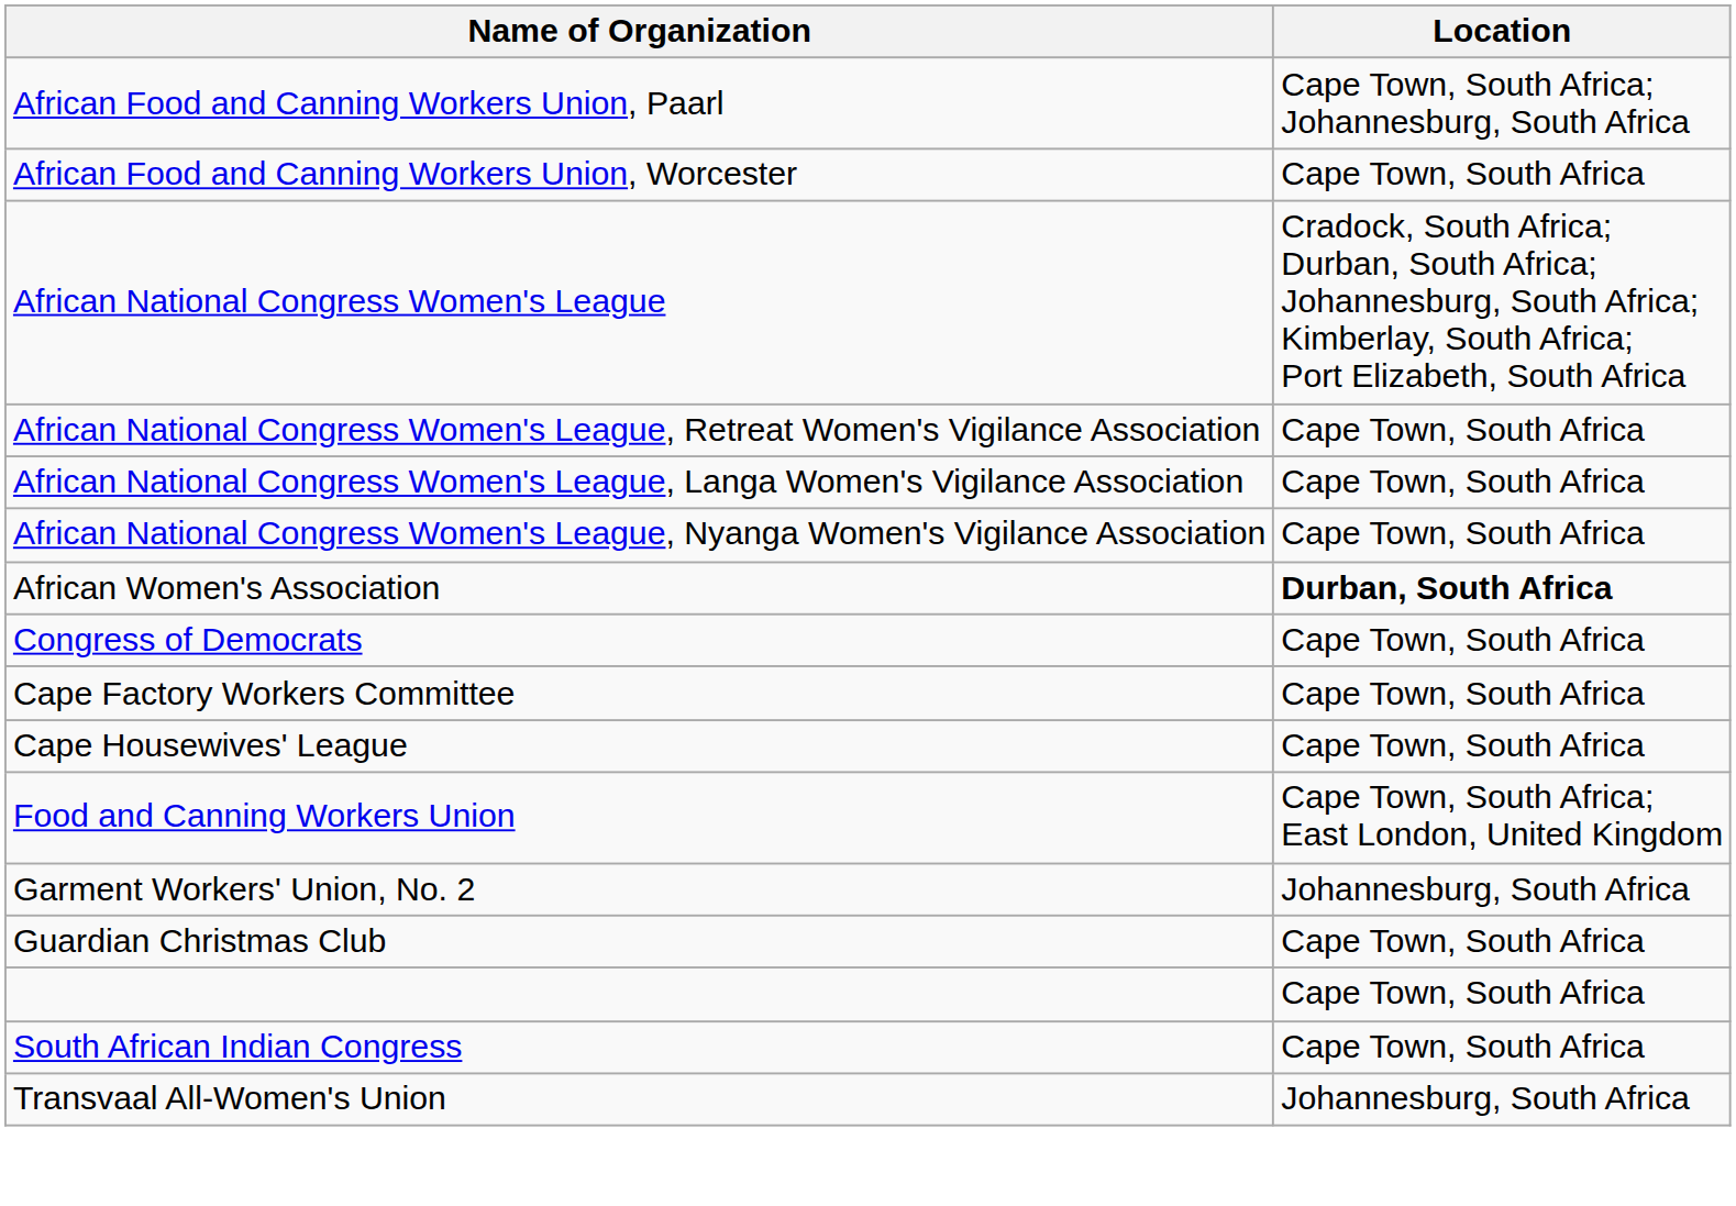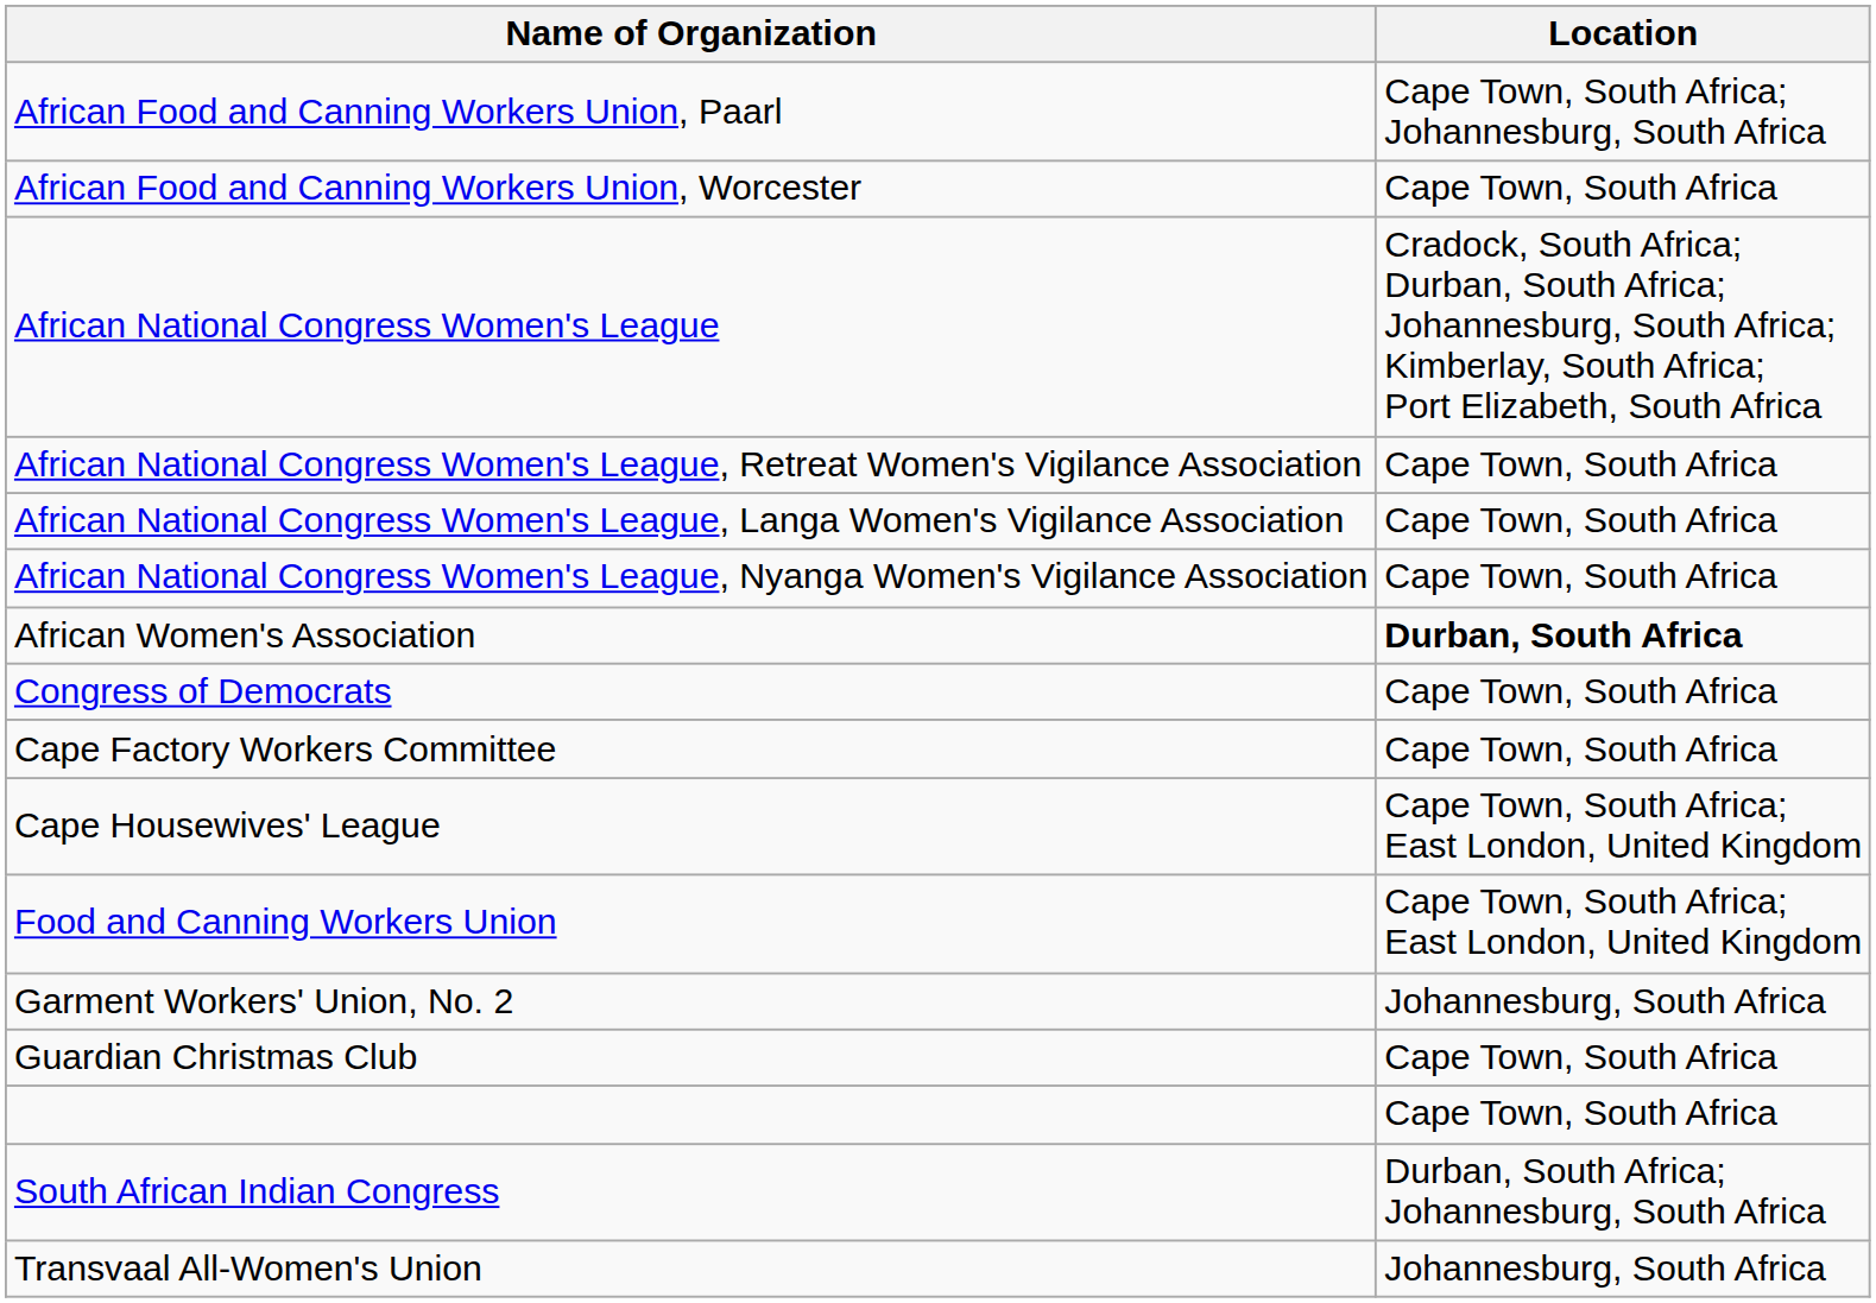Cape Housewives' League | Location: Cape Town, South Africa -> Cape Town, South Africa; East London, United Kingdom
South African Indian Congress | Location: Cape Town, South Africa -> Durban, South Africa; Johannesburg, South Africa
